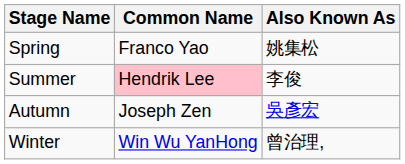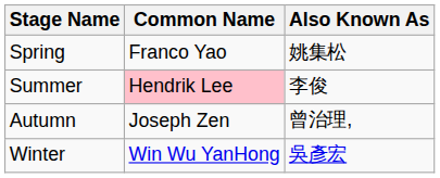Autumn | Also Known As: 吳彥宏 -> 曾治理,
Winter | Also Known As: 曾治理, -> 吳彥宏
